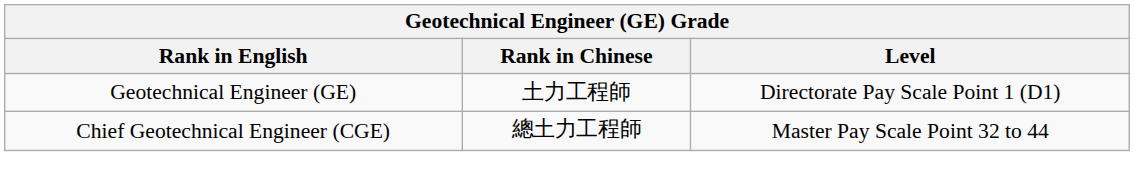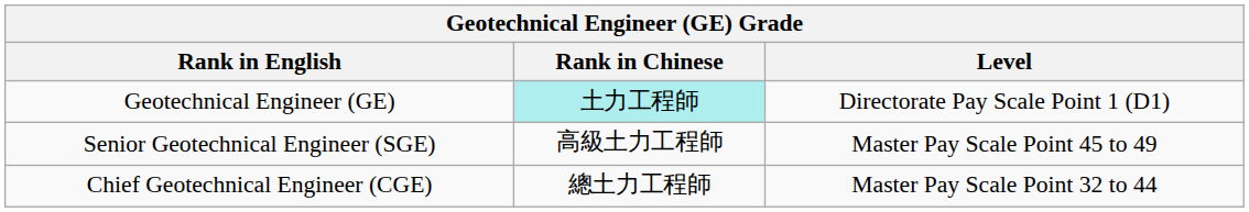Geotechnical Engineer (GE) | Rank in Chinese: no background -> paleturquoise background
+ row: Senior Geotechnical Engineer (SGE) | 高級土力工程師 | Master Pay Scale Point 45 to 49
